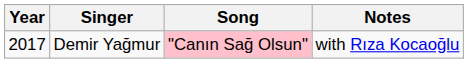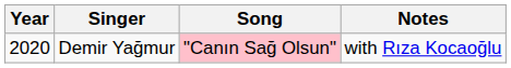Demir Yağmur | Year: 2017 -> 2020
